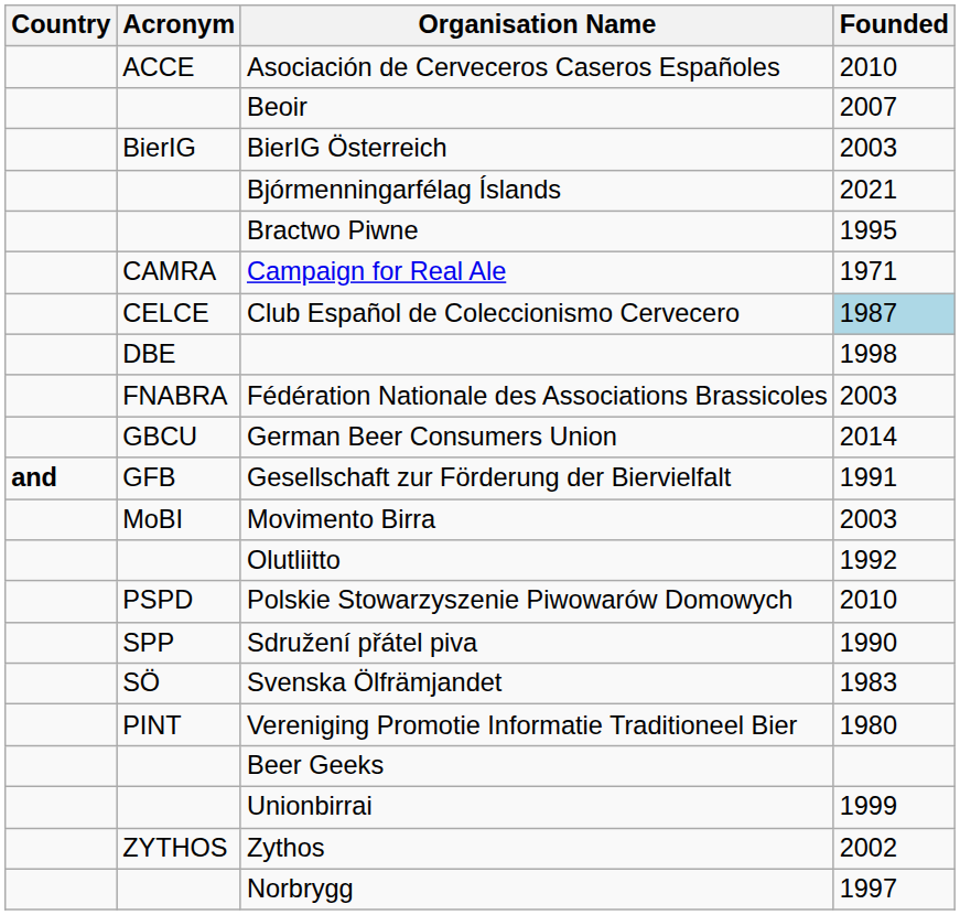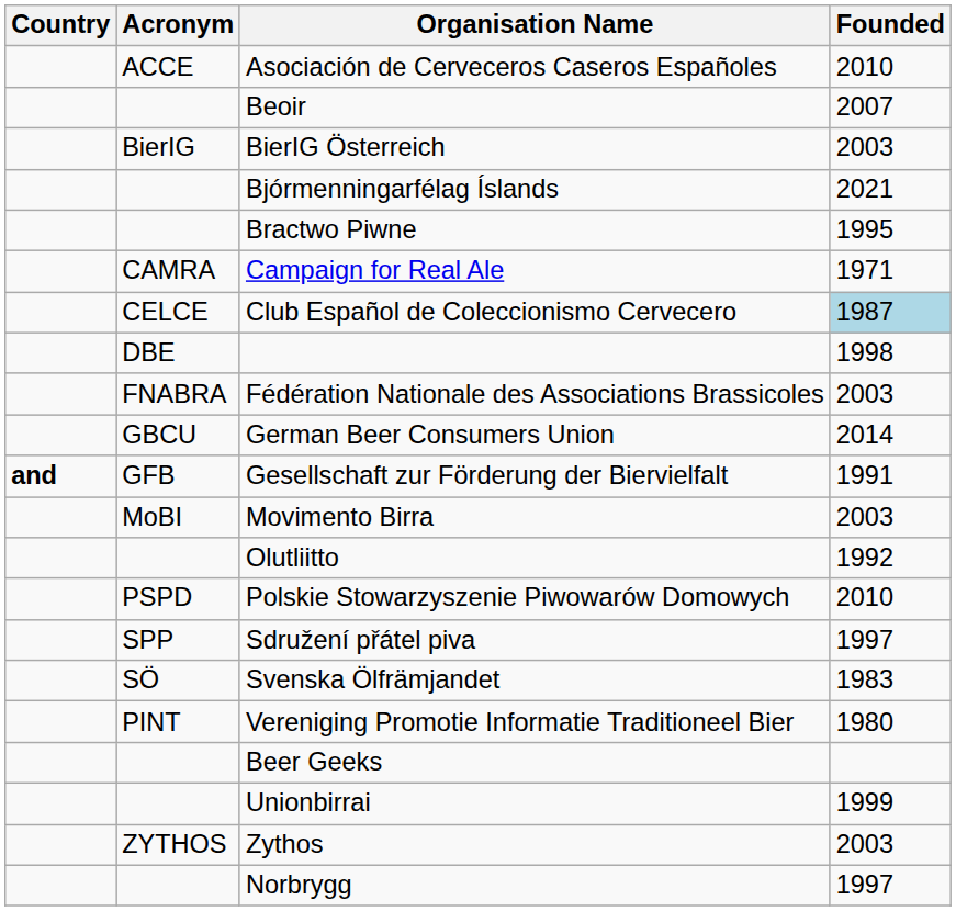Sdružení přátel piva | Founded: 1990 -> 1997
Zythos | Founded: 2002 -> 2003
